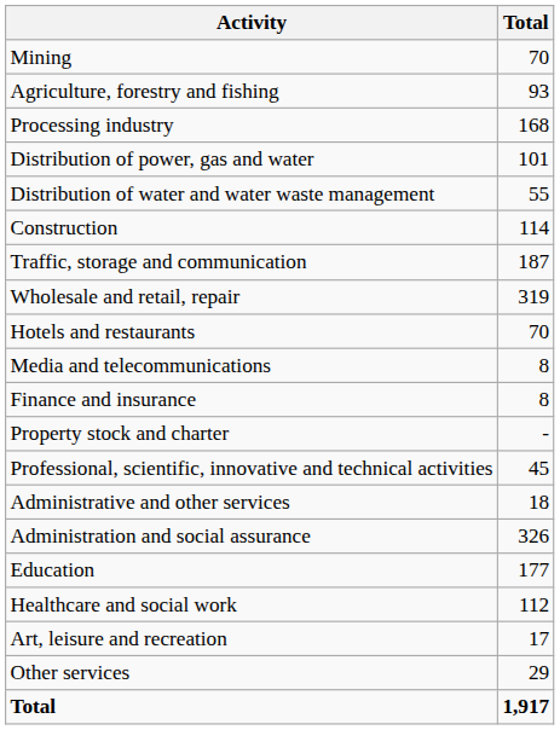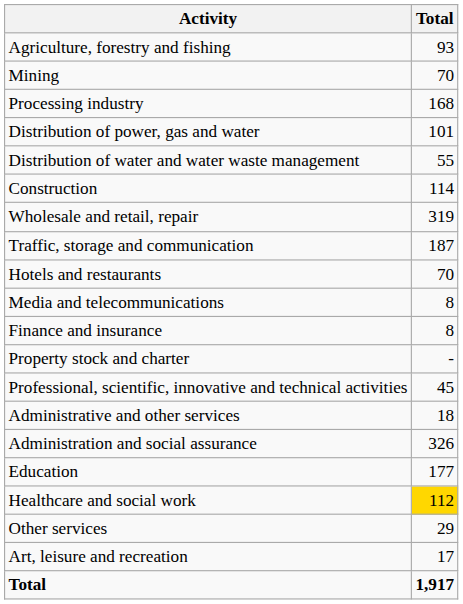rows swapped: Agriculture, forestry and fishing <-> Mining
rows swapped: Wholesale and retail, repair <-> Traffic, storage and communication
Healthcare and social work | Total: no background -> gold background
rows swapped: Art, leisure and recreation <-> Other services
